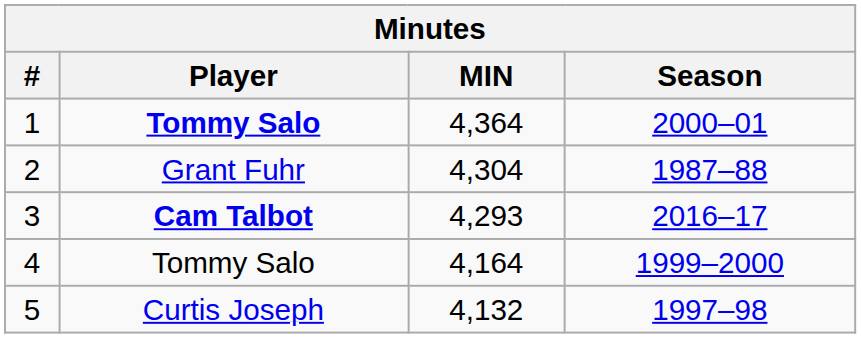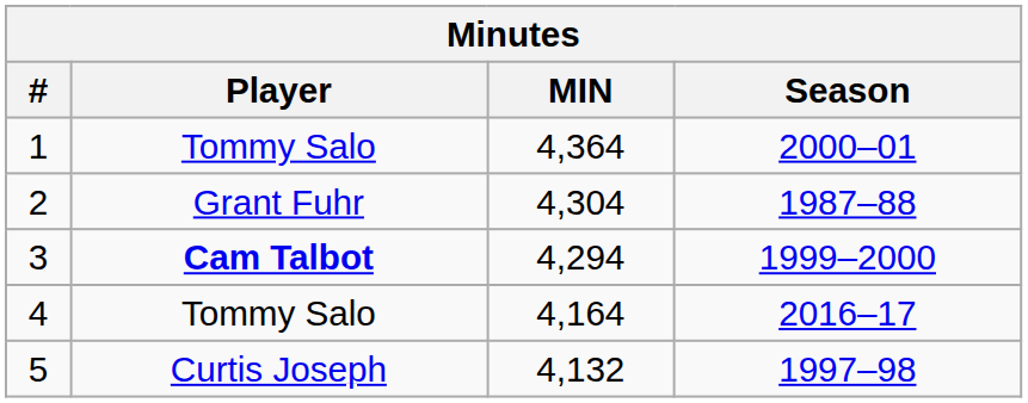1 | Player: bold -> normal
3 | MIN: 4,293 -> 4,294
3 | Season: 2016–17 -> 1999–2000
4 | Season: 1999–2000 -> 2016–17
